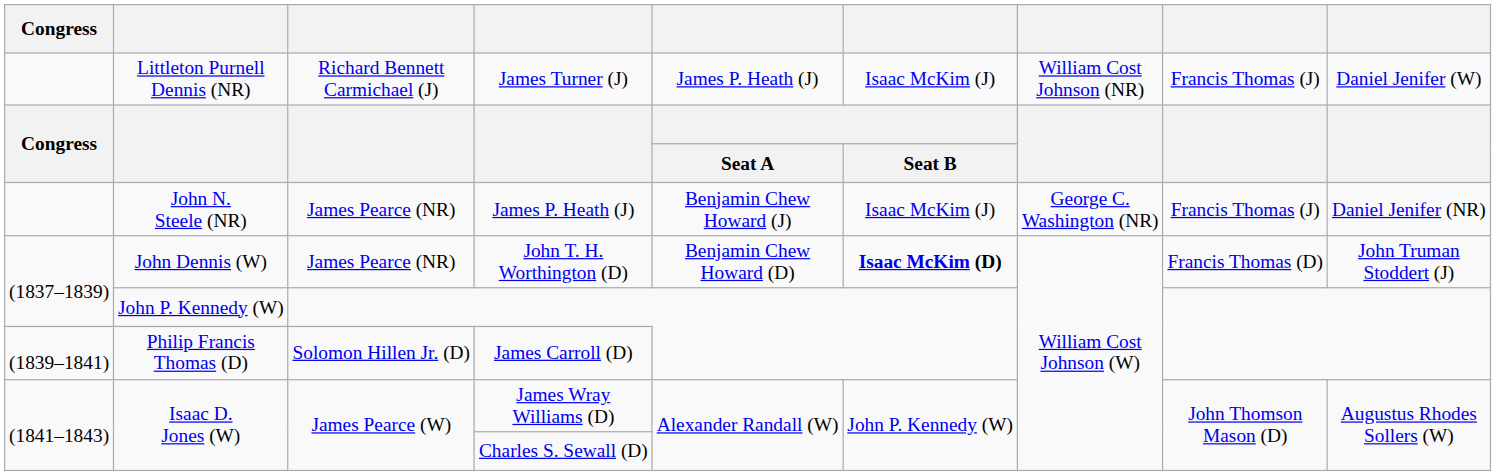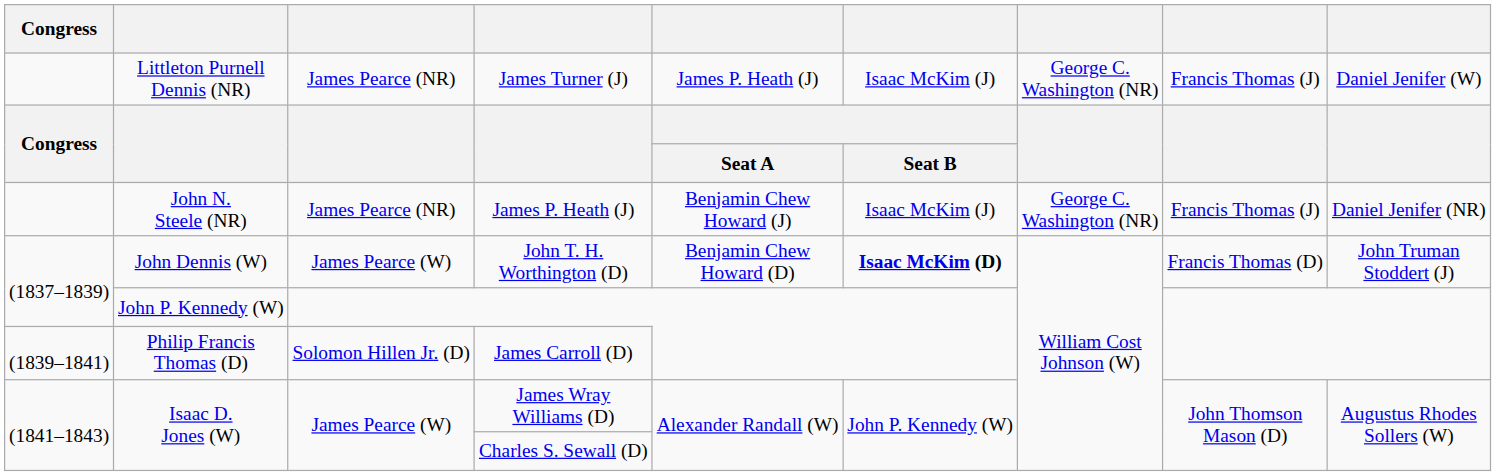James Turner (J) | column 3: Richard Bennett Carmichael (J) -> James Pearce (NR)
James Turner (J) | column 7: William Cost Johnson (NR) -> George C. Washington (NR)
John T. H. Worthington (D) | column 3: James Pearce (NR) -> James Pearce (W)
